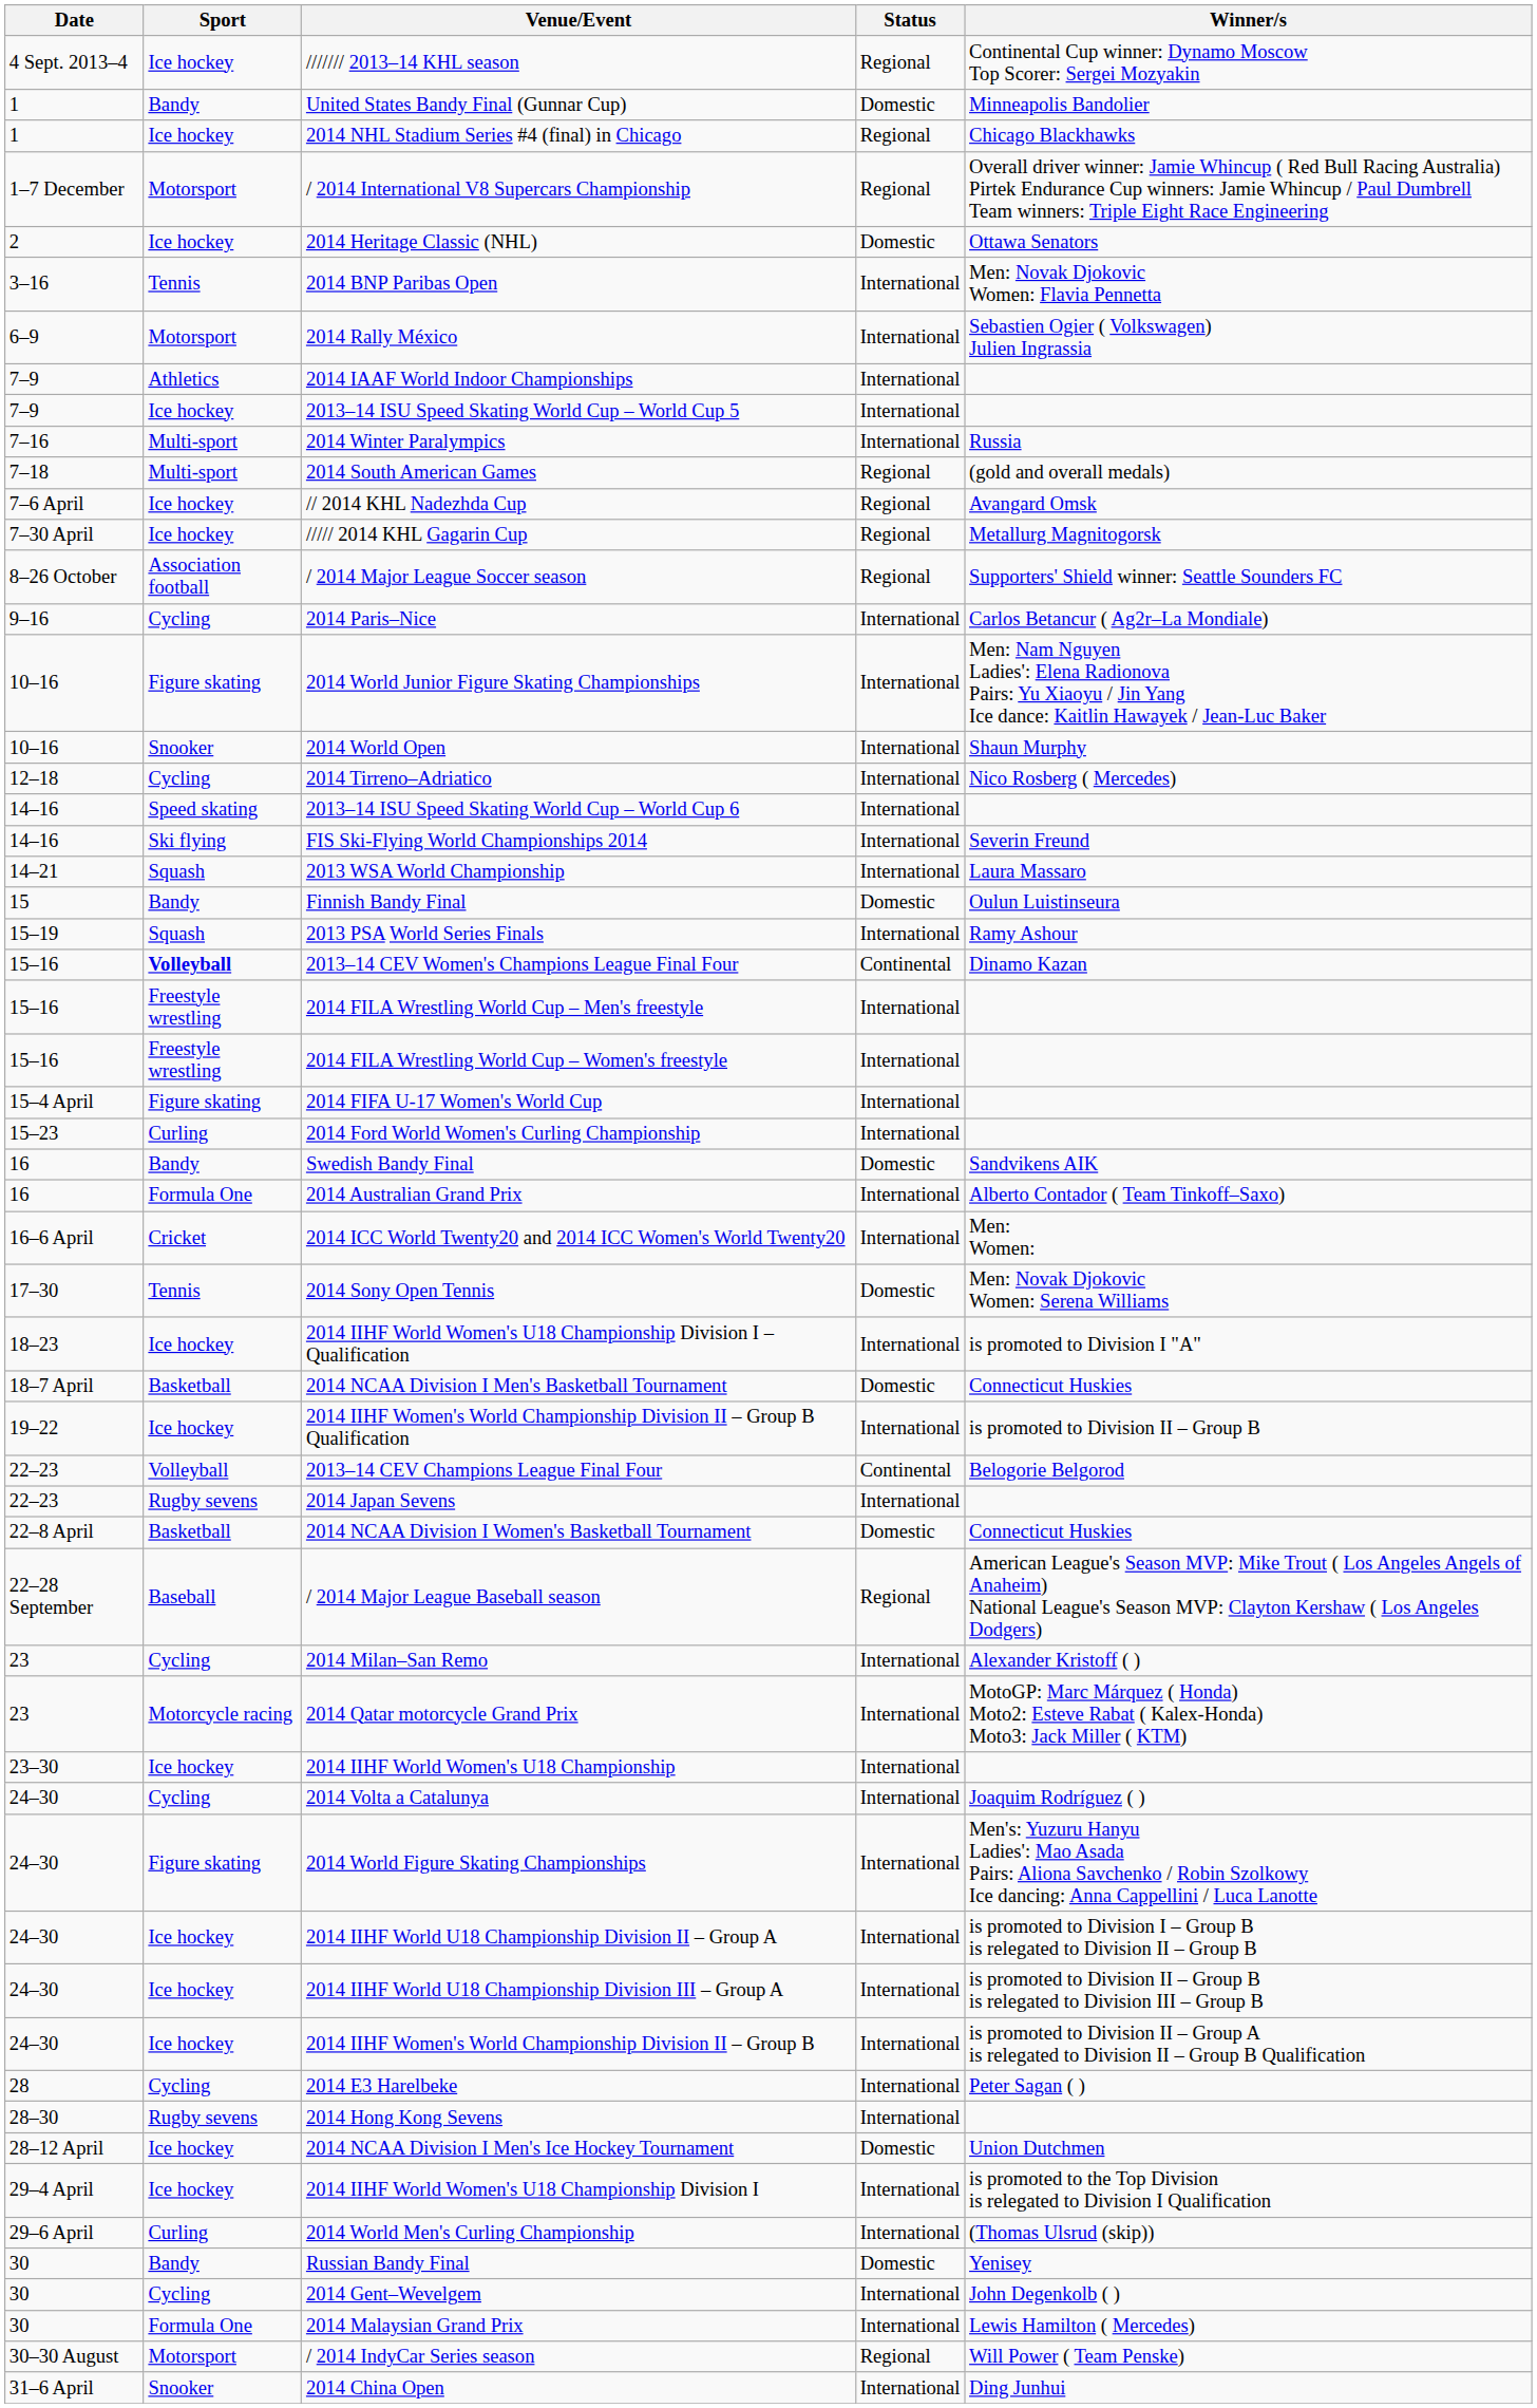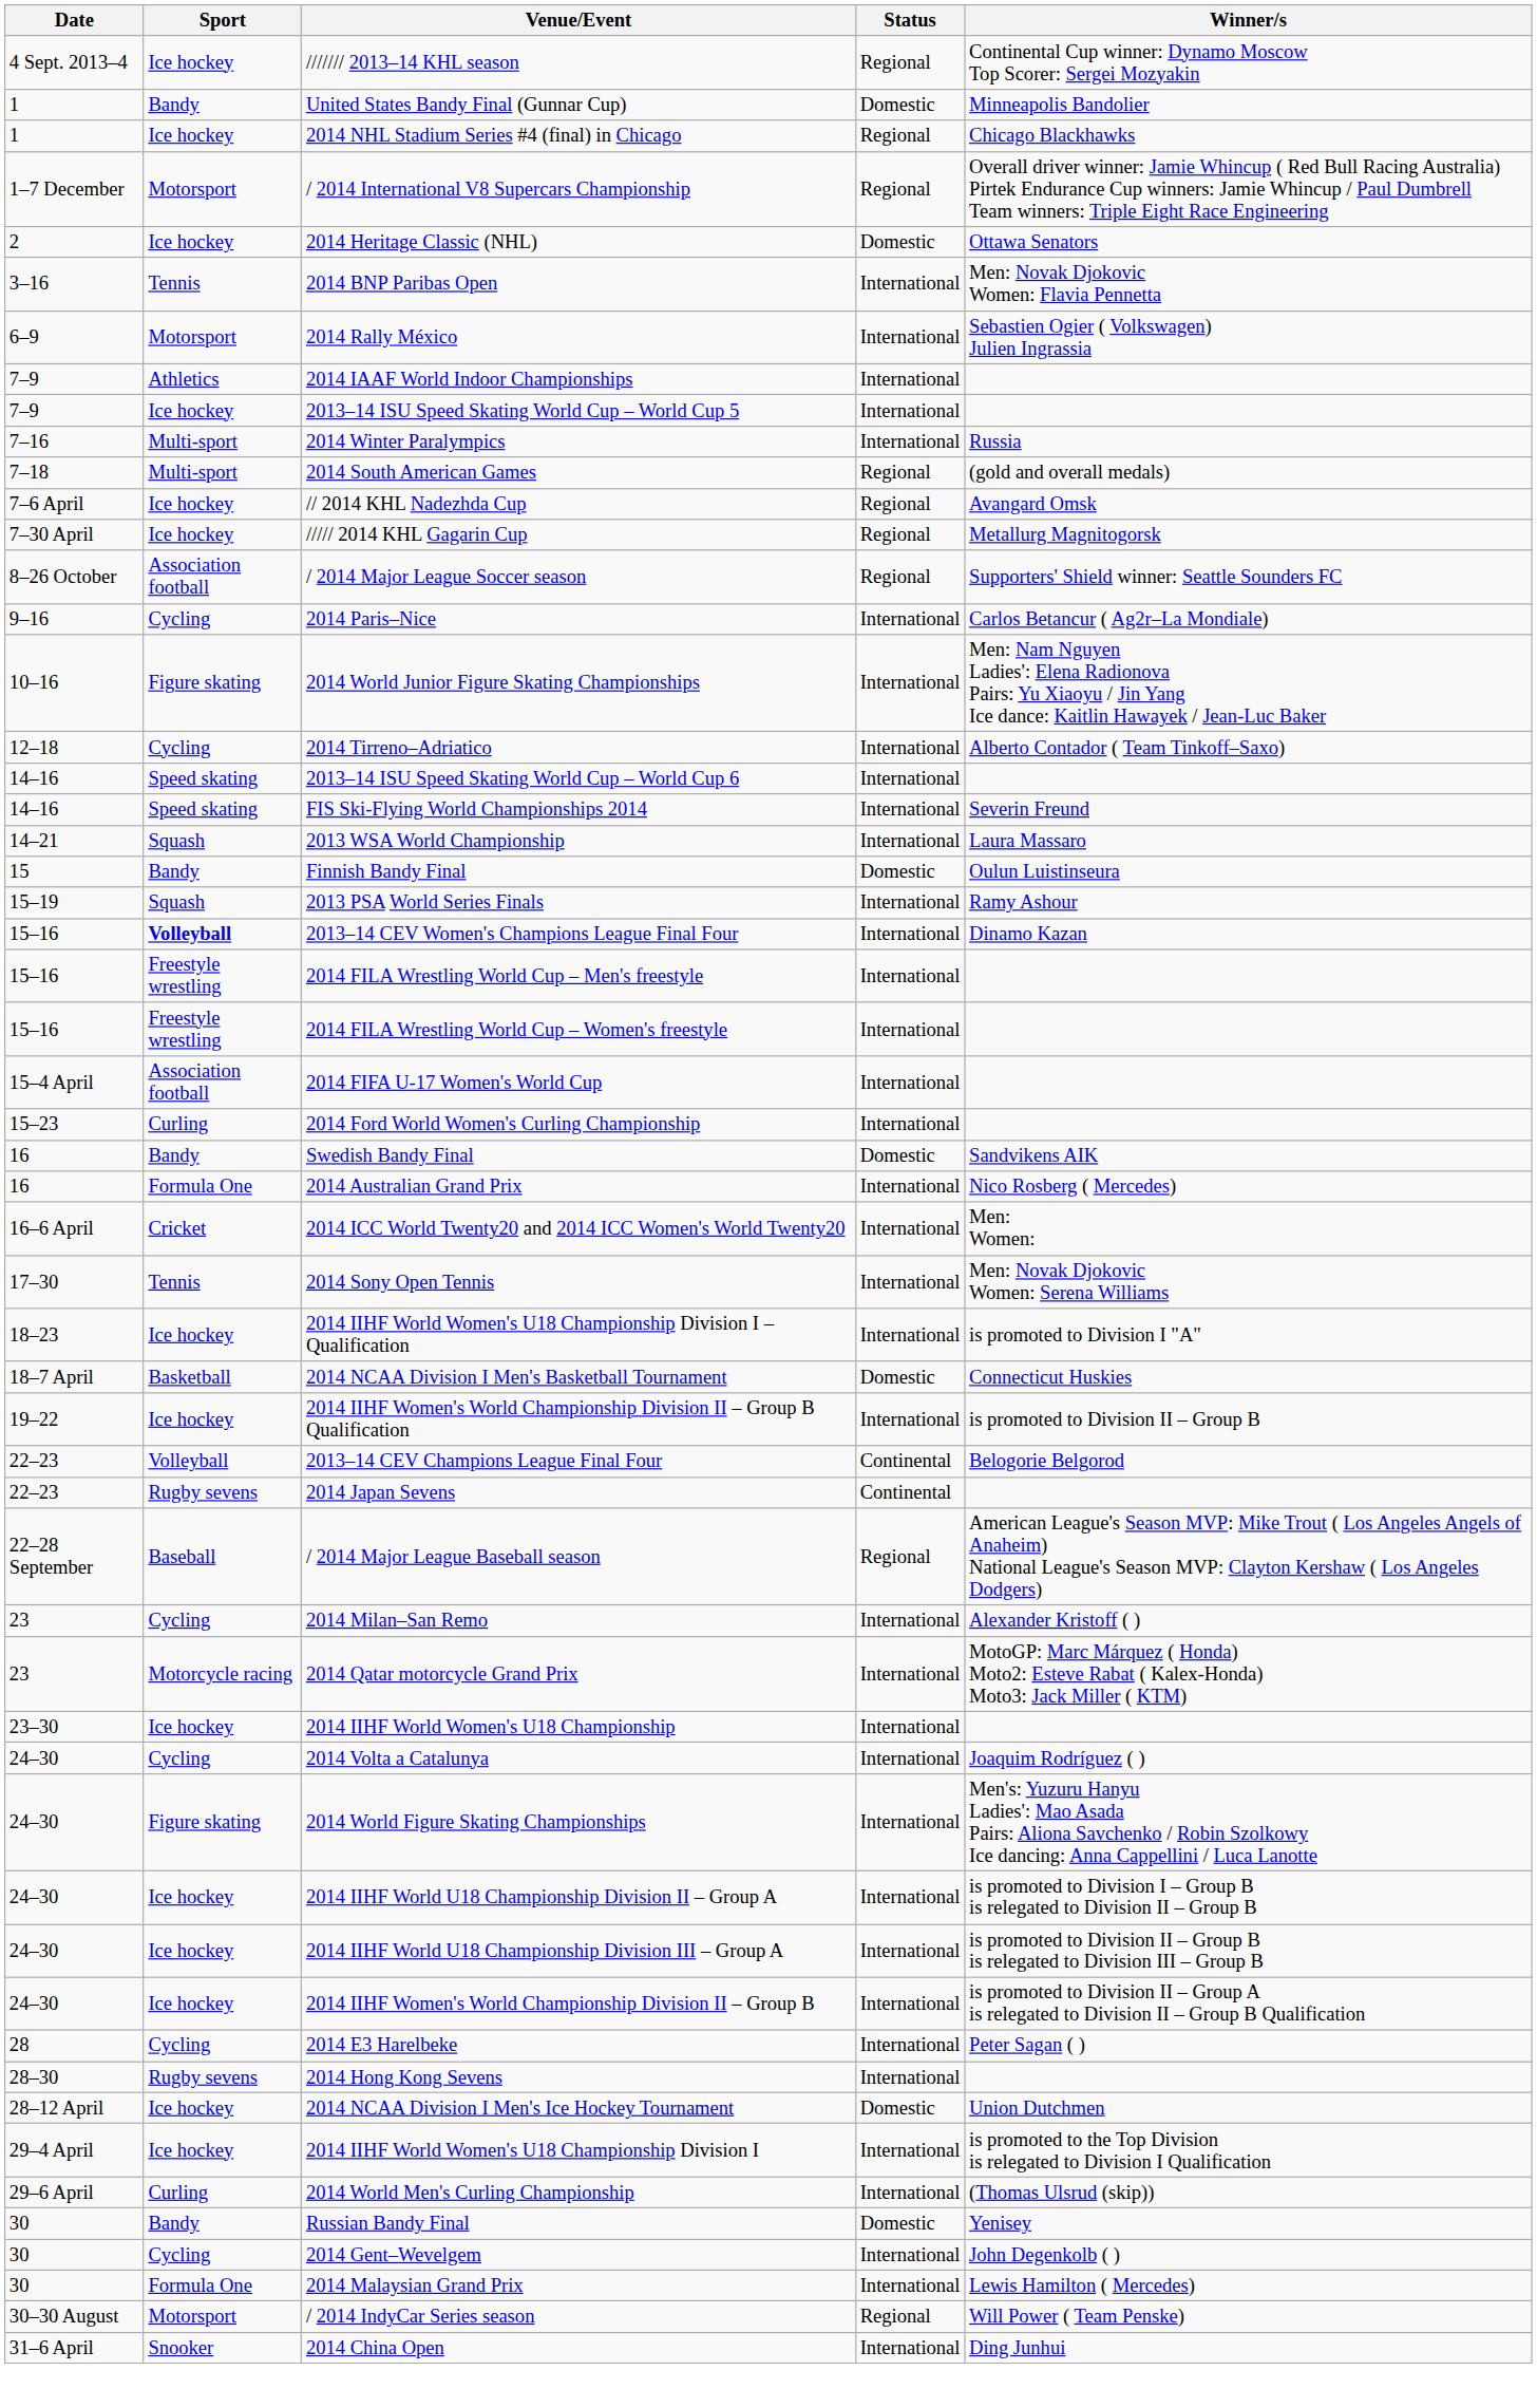- row: 10–16 | Snooker | 2014 World Open | International | Shaun Murphy
2014 Tirreno–Adriatico | Winner/s: Nico Rosberg ( Mercedes) -> Alberto Contador ( Team Tinkoff–Saxo)
FIS Ski-Flying World Championships 2014 | Sport: Ski flying -> Speed skating
2013–14 CEV Women's Champions League Final Four | Status: Continental -> International
2014 FIFA U-17 Women's World Cup | Sport: Figure skating -> Association football
2014 Australian Grand Prix | Winner/s: Alberto Contador ( Team Tinkoff–Saxo) -> Nico Rosberg ( Mercedes)
2014 Sony Open Tennis | Status: Domestic -> International
2014 Japan Sevens | Status: International -> Continental
- row: 22–8 April | Basketball | 2014 NCAA Division I Women's Basketball Tournament | Domestic | Connecticut Huskies
